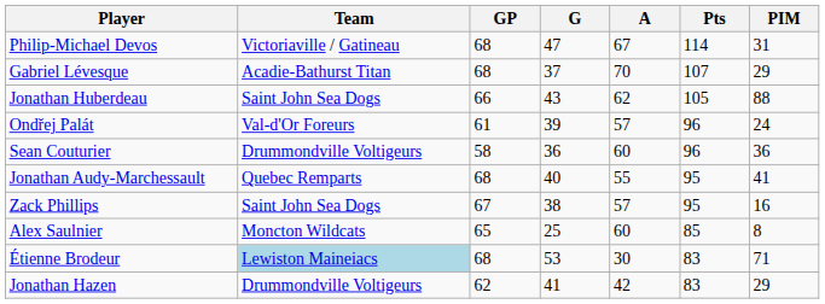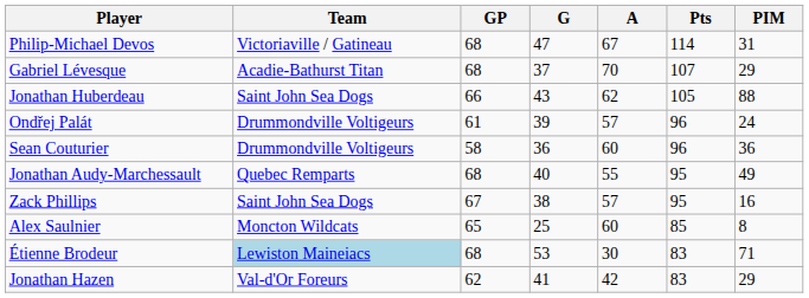Ondřej Palát | Team: Val-d'Or Foreurs -> Drummondville Voltigeurs
Jonathan Audy-Marchessault | PIM: 41 -> 49
Jonathan Hazen | Team: Drummondville Voltigeurs -> Val-d'Or Foreurs
